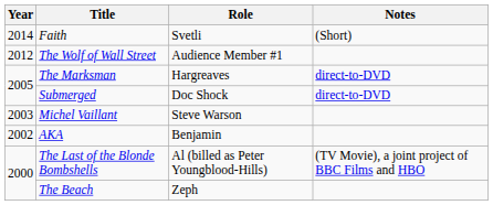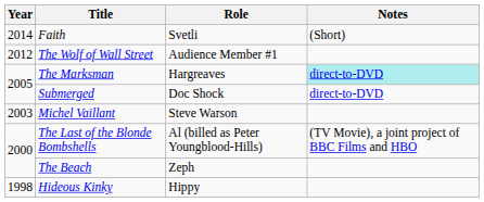The Marksman | Notes: no background -> paleturquoise background
- row: 2002 | AKA | Benjamin
+ row: 1998 | Hideous Kinky | Hippy
